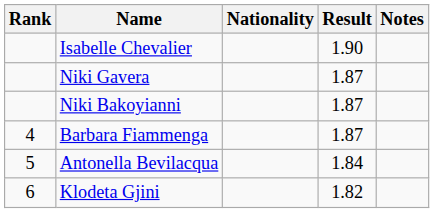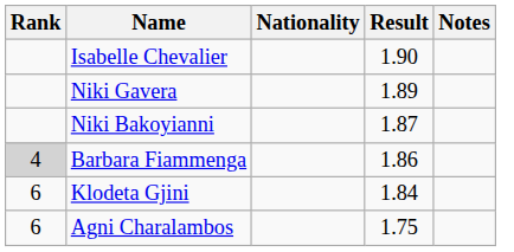Niki Gavera | Result: 1.87 -> 1.89
Barbara Fiammenga | Rank: no background -> lightgrey background
Barbara Fiammenga | Result: 1.87 -> 1.86
- row: 5 | Antonella Bevilacqua | 1.84
Klodeta Gjini | Result: 1.82 -> 1.84
+ row: 6 | Agni Charalambos | 1.75
